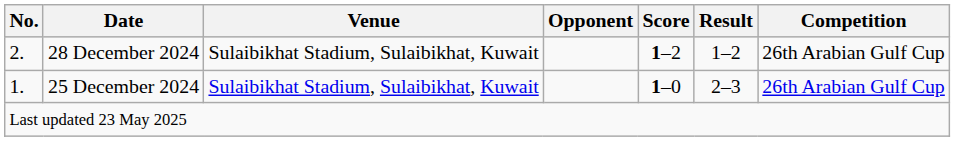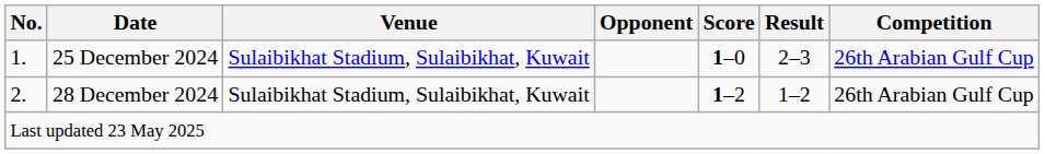rows swapped: 25 December 2024 <-> 28 December 2024
